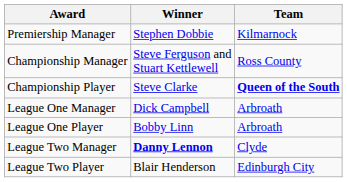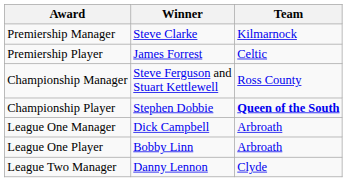Premiership Manager | Winner: Stephen Dobbie -> Steve Clarke
+ row: Premiership Player | James Forrest | Celtic
Championship Player | Winner: Steve Clarke -> Stephen Dobbie
League Two Manager | Winner: bold -> normal
- row: League Two Player | Blair Henderson | Edinburgh City
